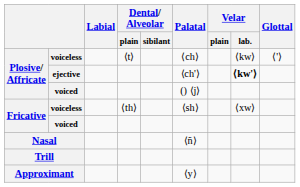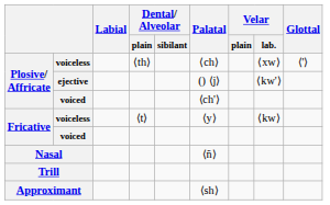Plosive/ Affricate / voiceless | Dental/ Alveolar / plain: ⟨t⟩ -> ⟨th⟩
Plosive/ Affricate / voiceless | Velar / lab.: ⟨kw⟩ -> ⟨xw⟩
ejective | Palatal: ⟨ch'⟩ -> () ⟨j⟩
ejective | Velar / lab.: bold -> normal
Plosive/ Affricate / voiced | Palatal: () ⟨j⟩ -> ⟨ch'⟩
Fricative / voiceless | Dental/ Alveolar / plain: ⟨th⟩ -> ⟨t⟩
Fricative / voiceless | Palatal: ⟨sh⟩ -> ⟨y⟩
Fricative / voiceless | Velar / lab.: ⟨xw⟩ -> ⟨kw⟩
Approximant | Palatal: ⟨y⟩ -> ⟨sh⟩
